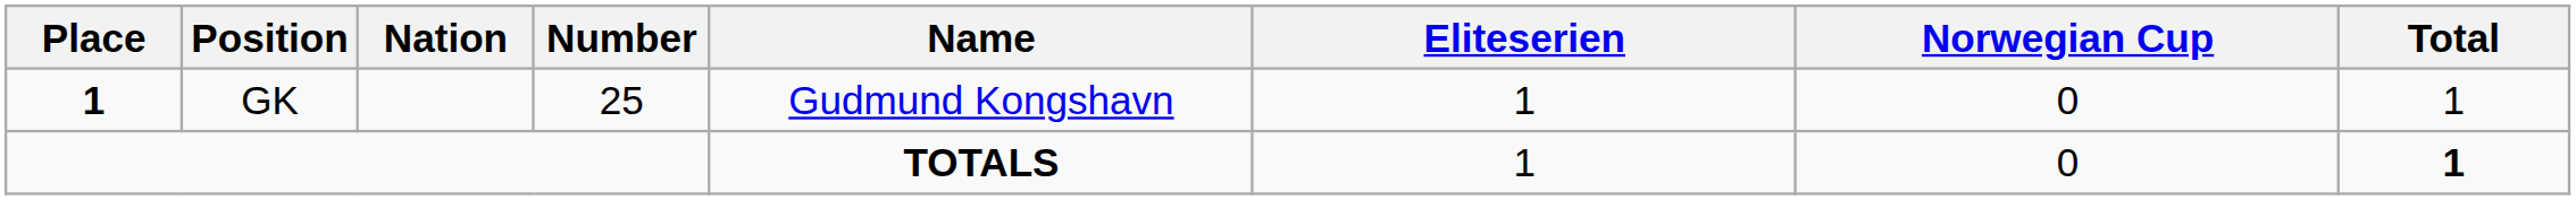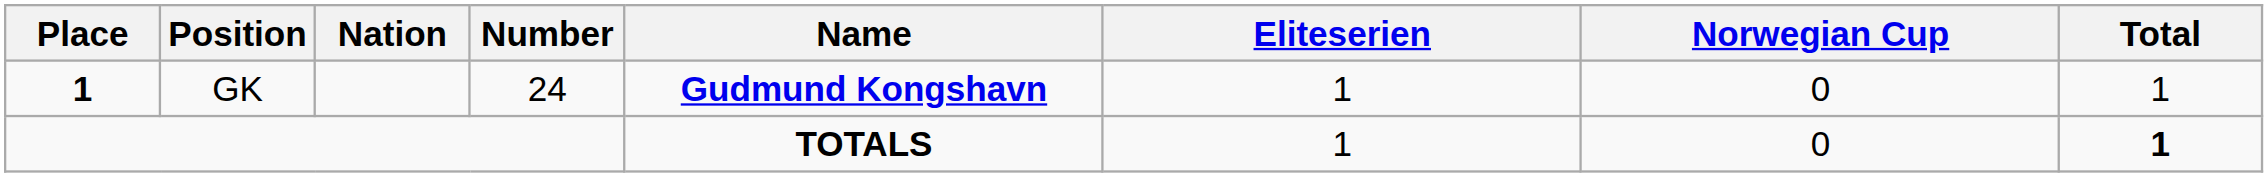GK | Number: 25 -> 24
GK | Name: normal -> bold
